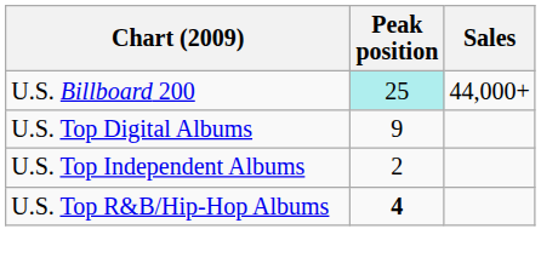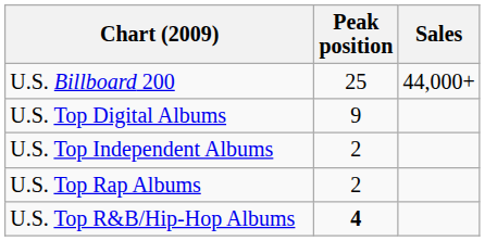U.S. Billboard 200 | Peak position: paleturquoise background -> no background
+ row: U.S. Top Rap Albums | 2
